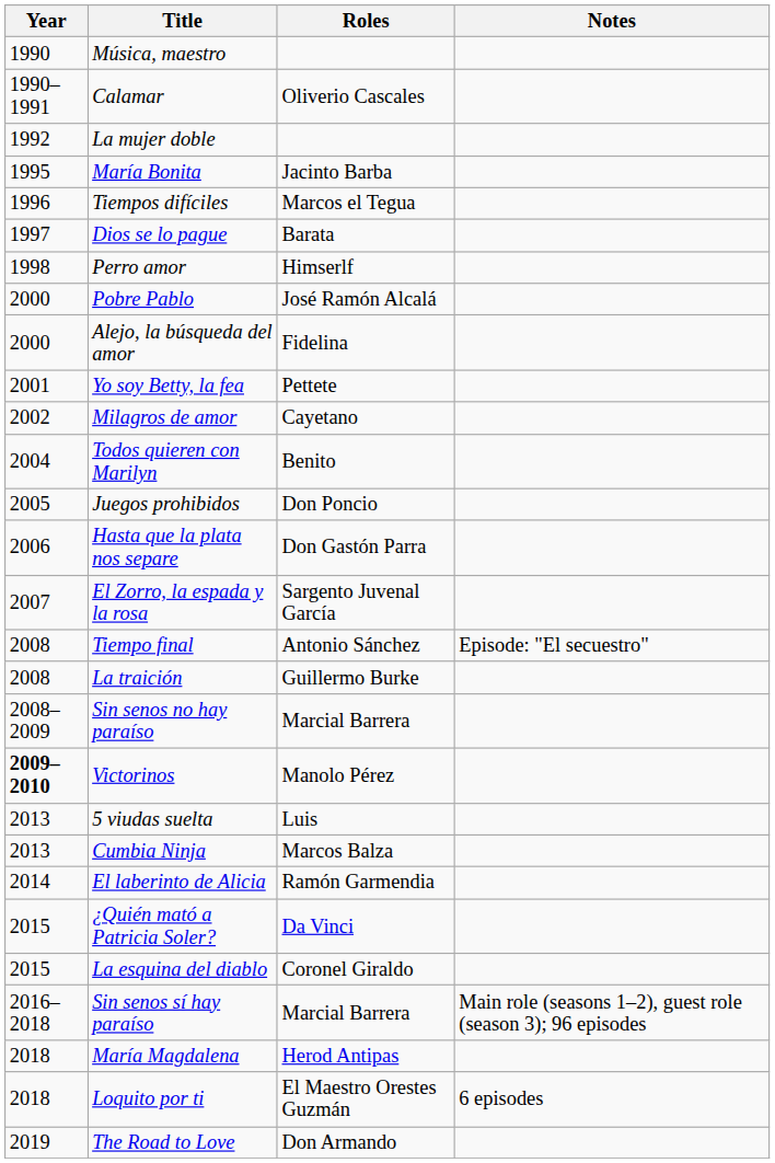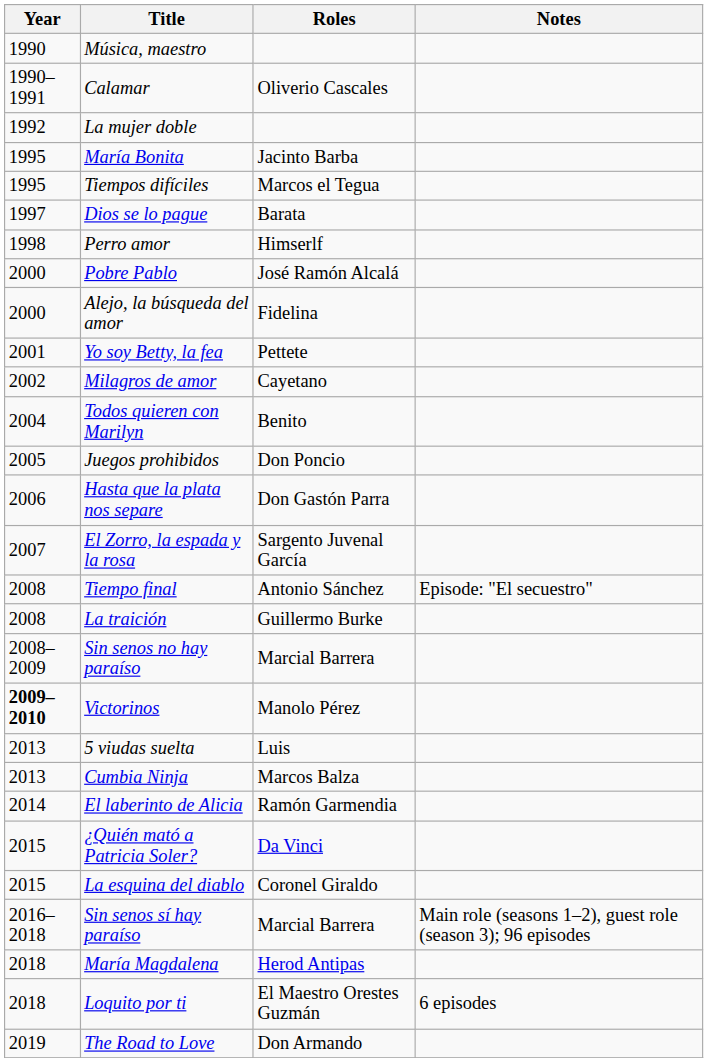Tiempos difíciles | Year: 1996 -> 1995
